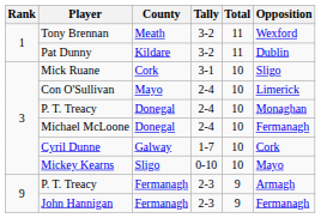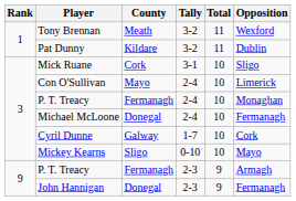P. T. Treacy / 2-4 | County: Donegal -> Fermanagh
John Hannigan | County: Fermanagh -> Donegal
